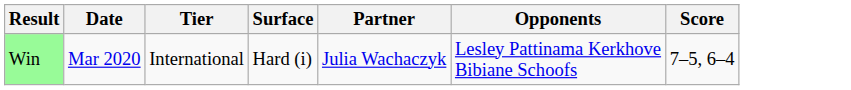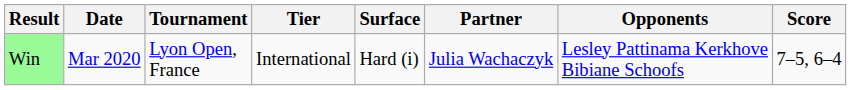+ column: Tournament | Lyon Open, France
